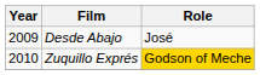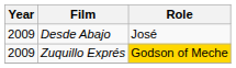Zuquillo Exprés | Year: 2010 -> 2009
